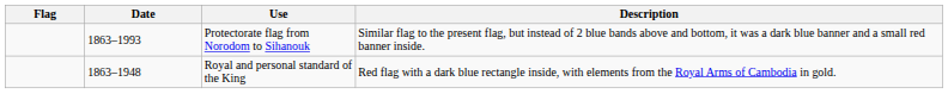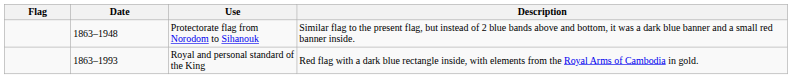Protectorate flag from Norodom to Sihanouk | Date: 1863–1993 -> 1863–1948
Royal and personal standard of the King | Date: 1863–1948 -> 1863–1993
